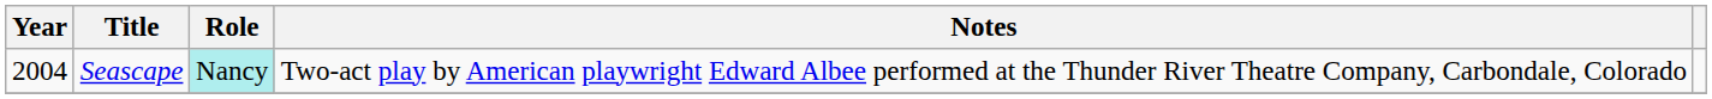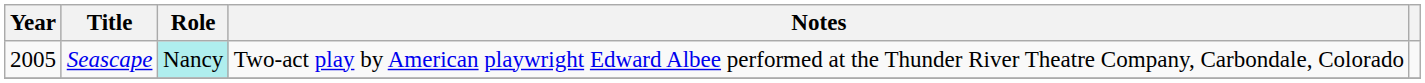Seascape | Year: 2004 -> 2005
